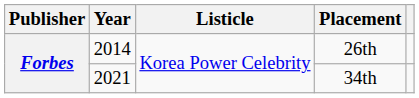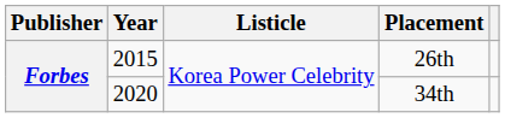26th | Year: 2014 -> 2015
34th | Year: 2021 -> 2020
